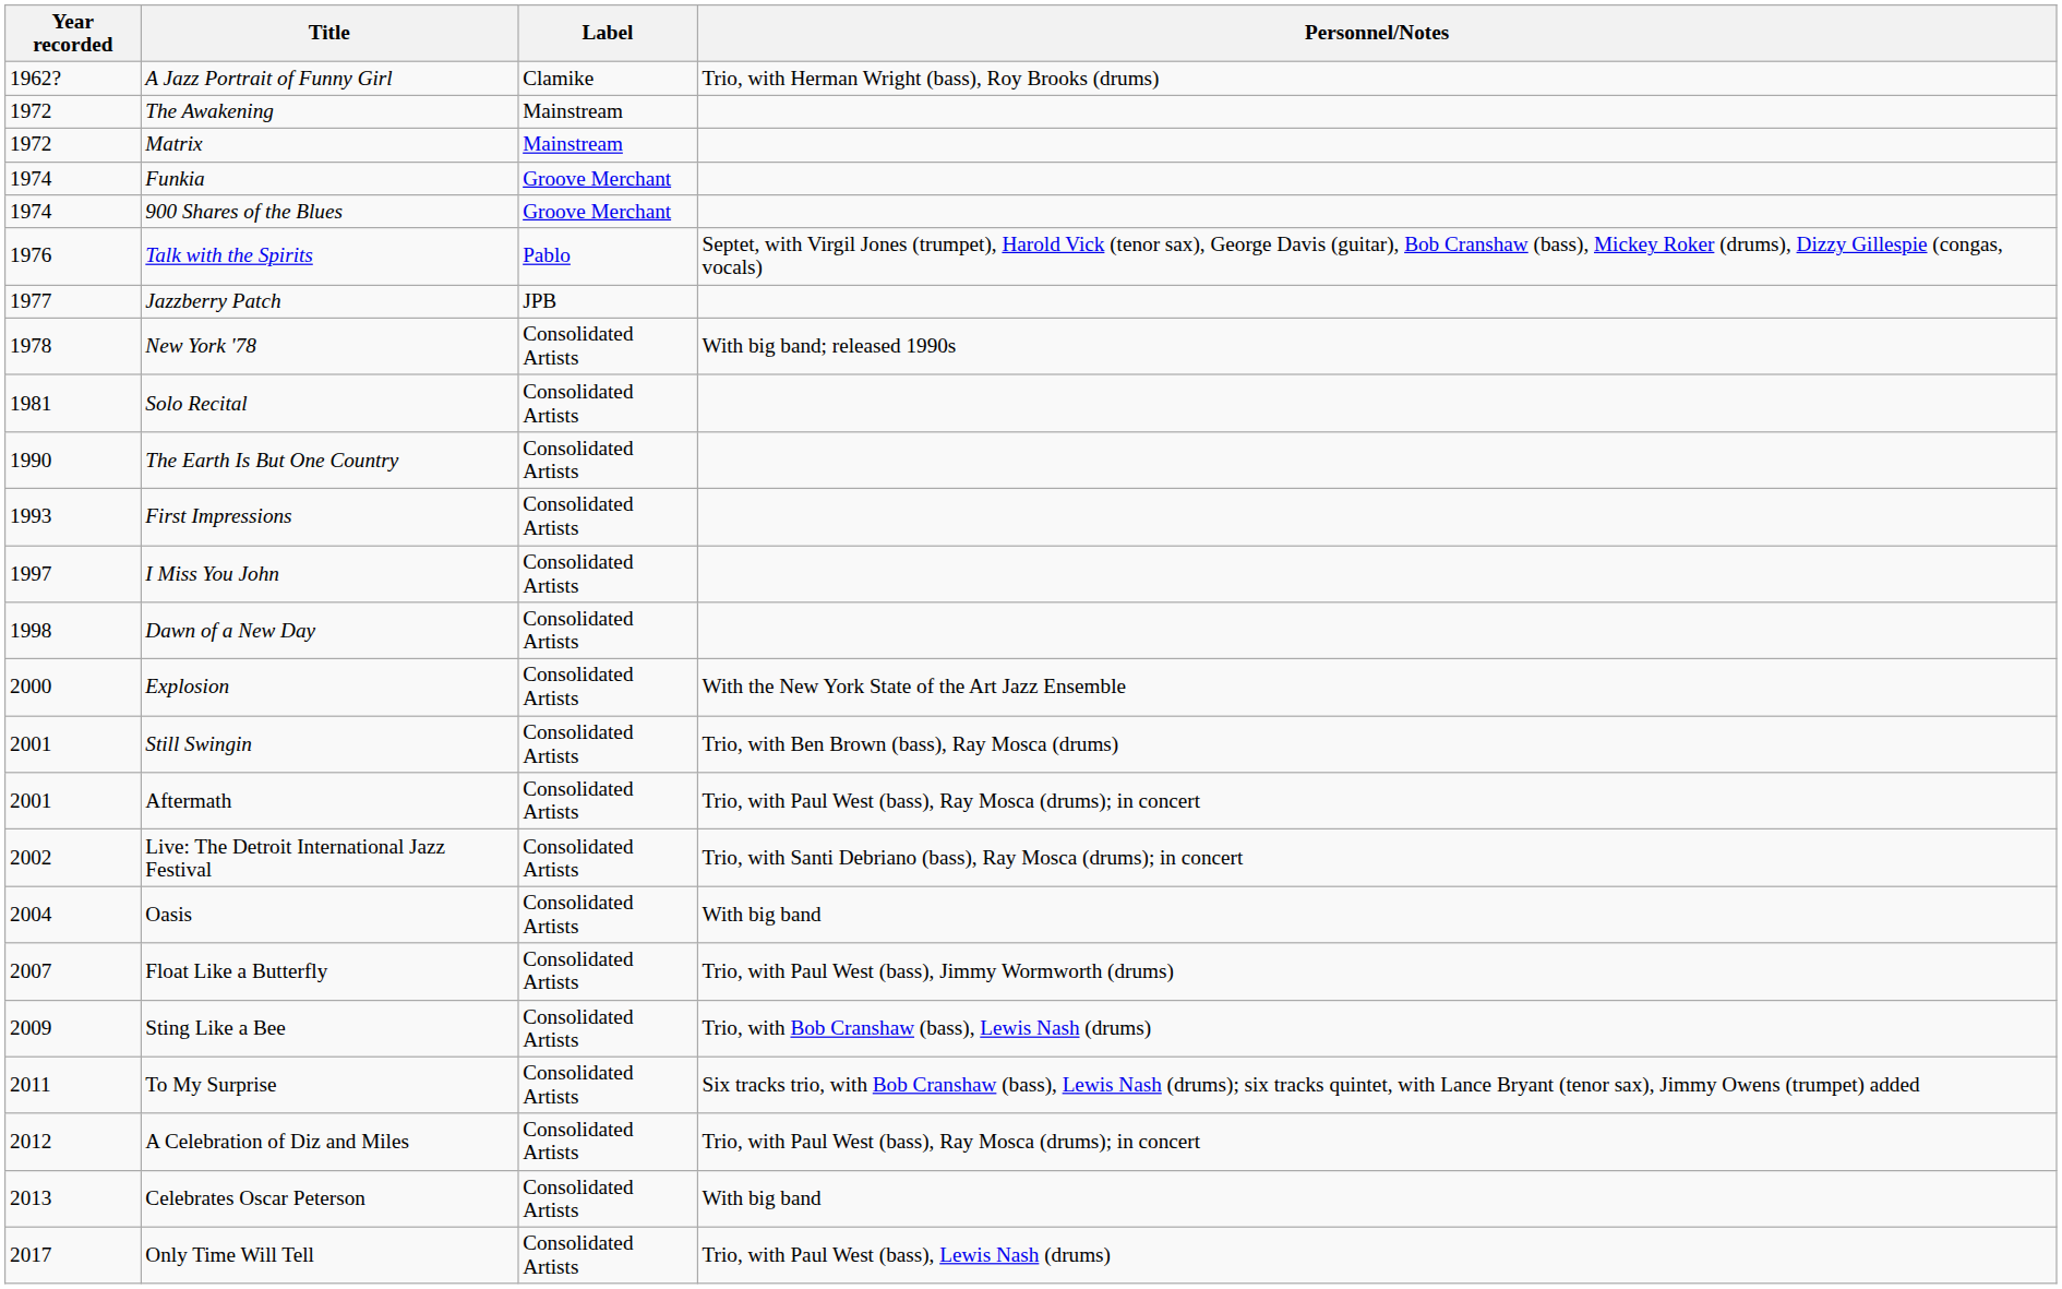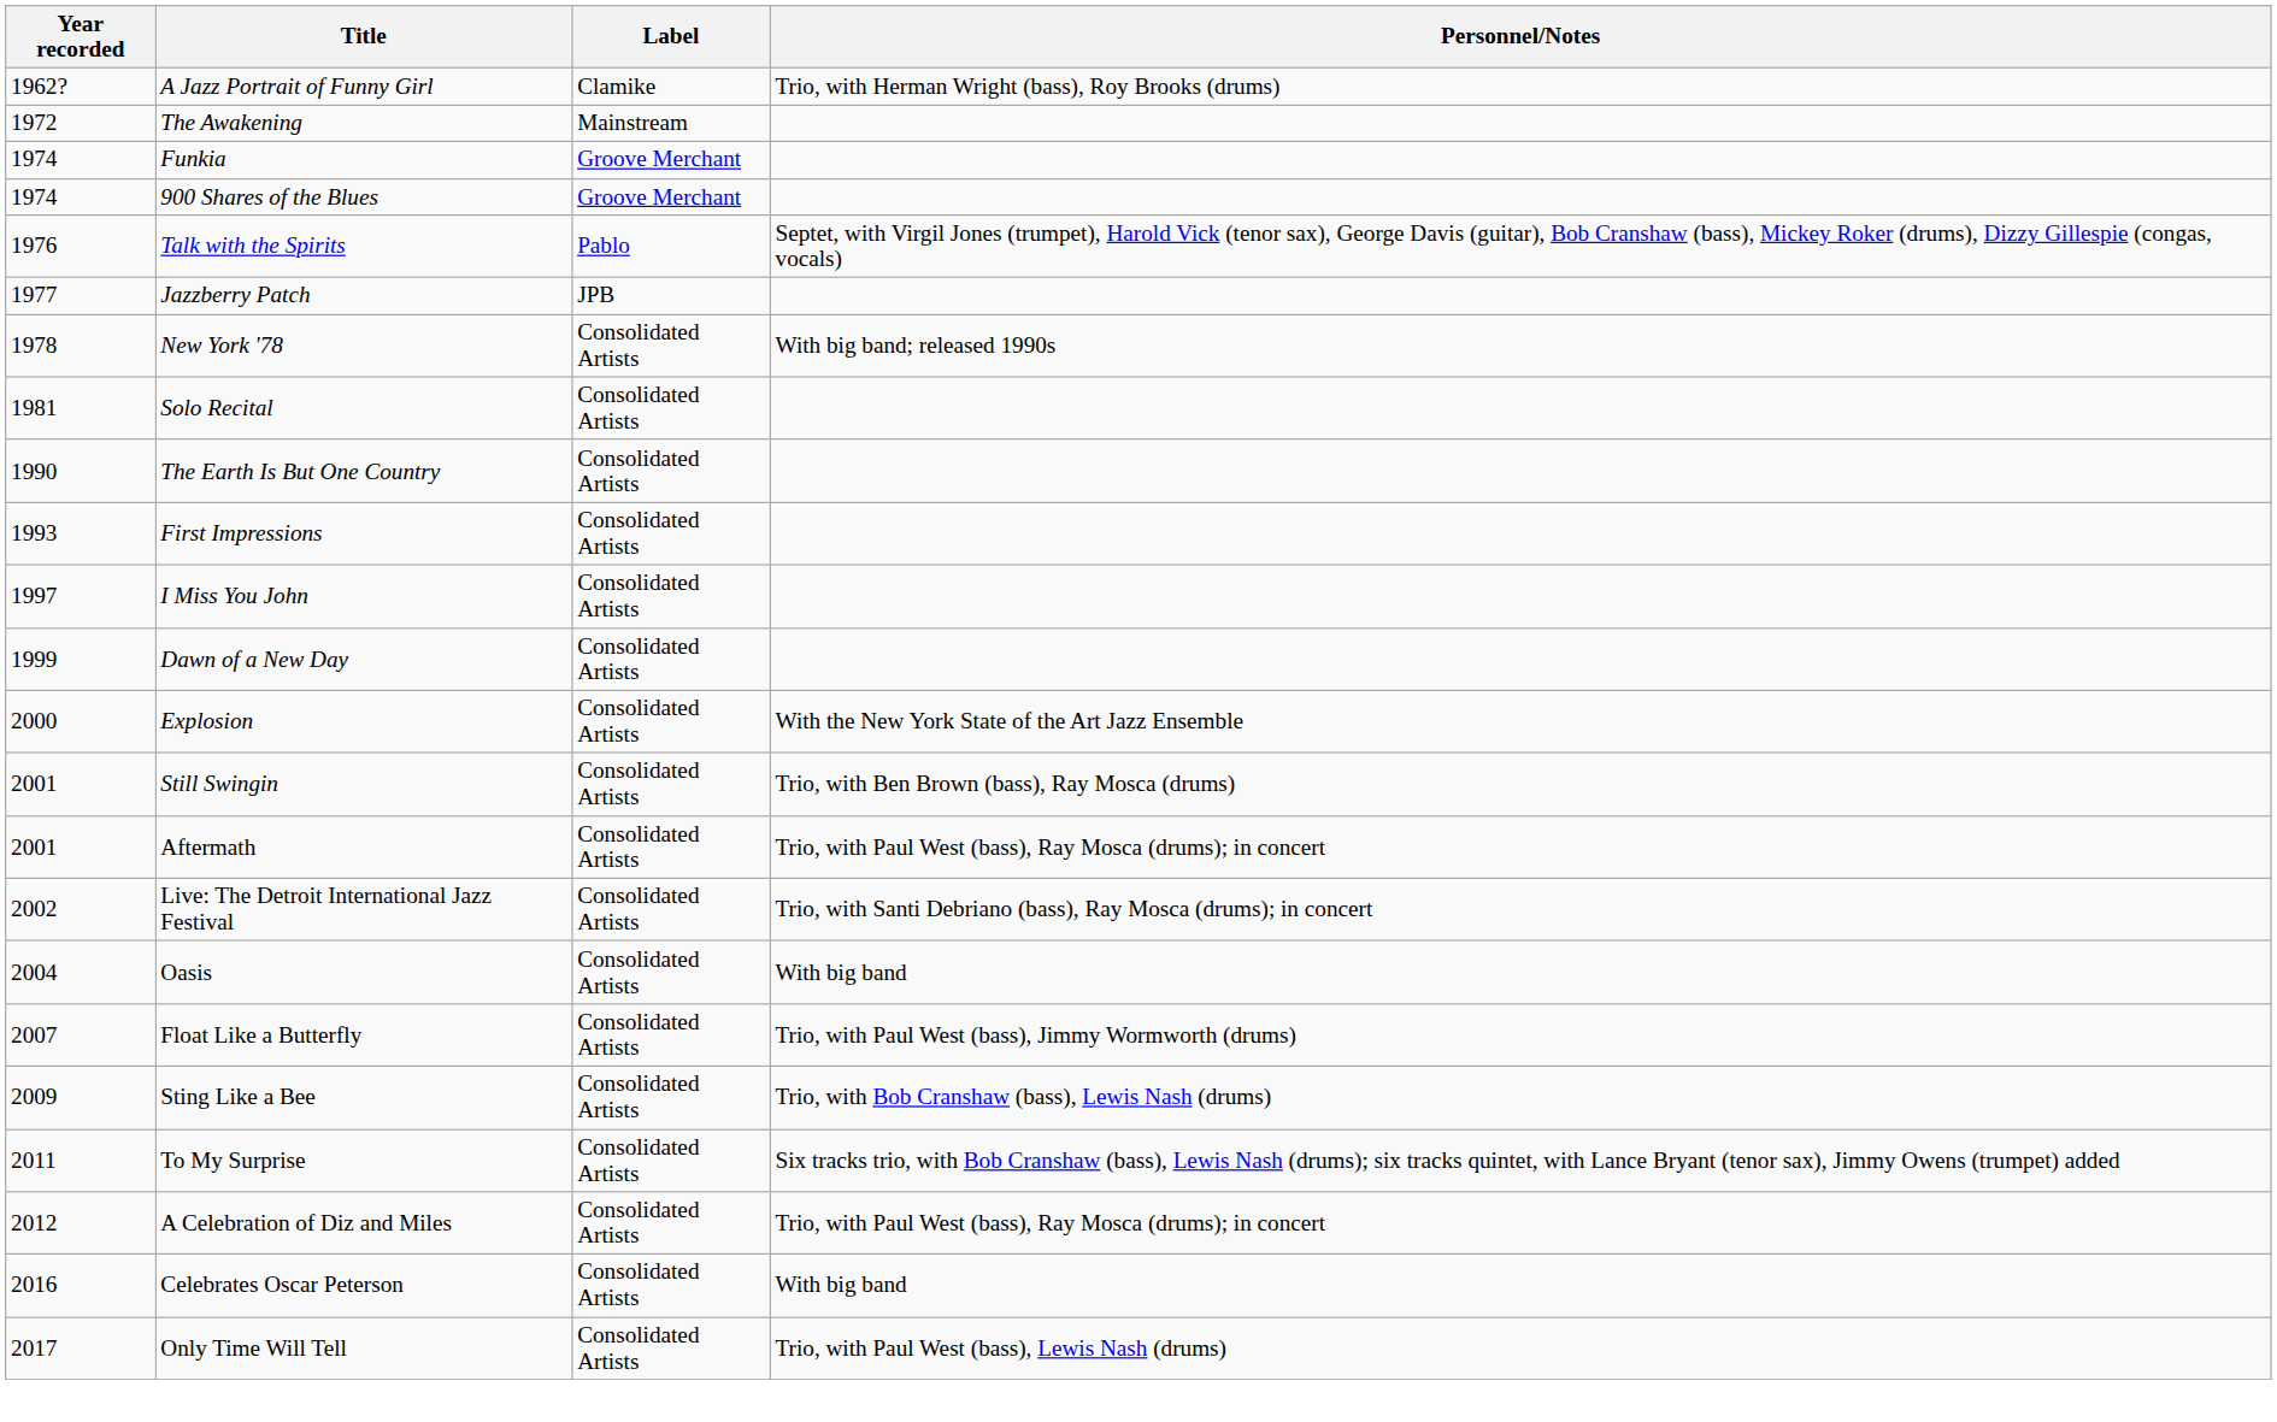- row: 1972 | Matrix | Mainstream
Dawn of a New Day | Year recorded: 1998 -> 1999
Celebrates Oscar Peterson | Year recorded: 2013 -> 2016
